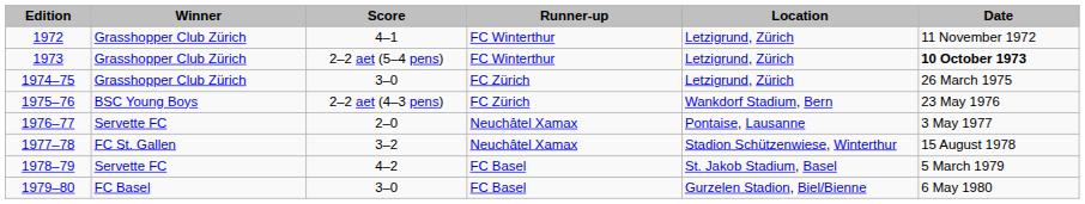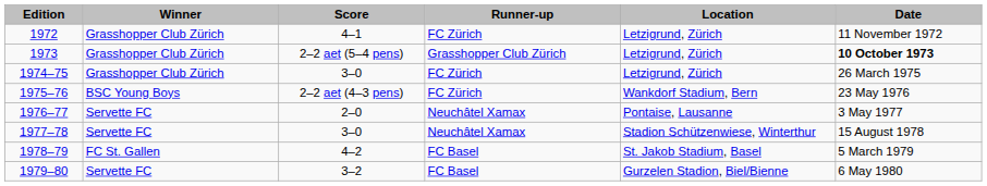1972 | Runner-up: FC Winterthur -> FC Zürich
1973 | Runner-up: FC Winterthur -> Grasshopper Club Zürich
1977–78 | Winner: FC St. Gallen -> Servette FC
1977–78 | Score: 3–2 -> 3–0
1978–79 | Winner: Servette FC -> FC St. Gallen
1979–80 | Winner: FC Basel -> Servette FC
1979–80 | Score: 3–0 -> 3–2
